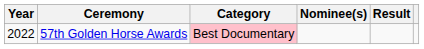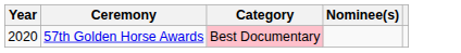- column: Result
57th Golden Horse Awards | Year: 2022 -> 2020
